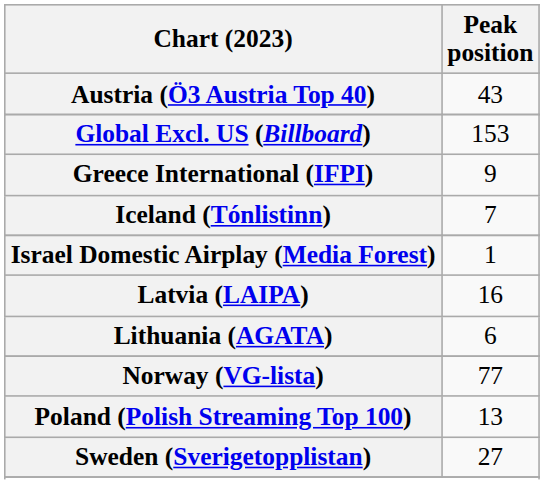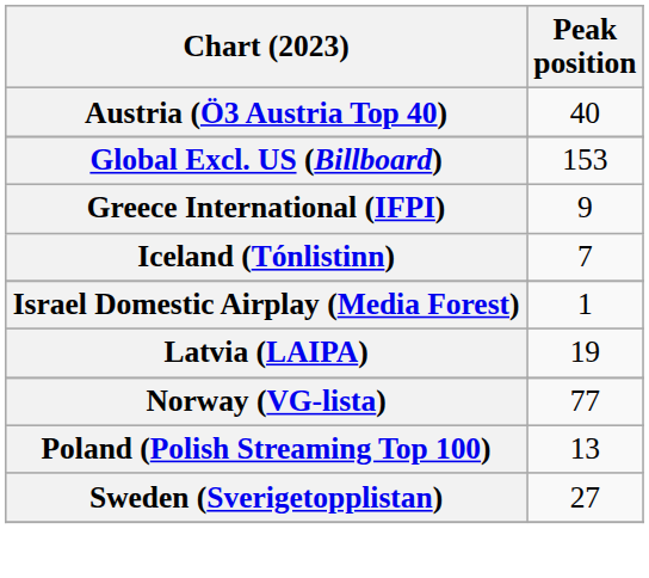Austria (Ö3 Austria Top 40) | Peak position: 43 -> 40
Latvia (LAIPA) | Peak position: 16 -> 19
- row: Lithuania (AGATA) | 6
